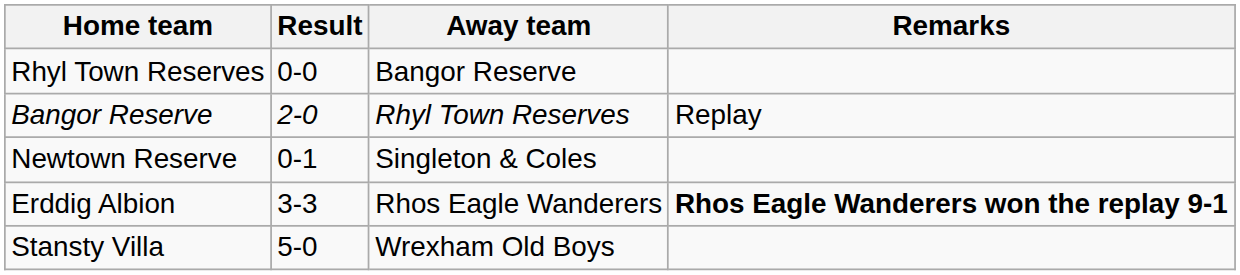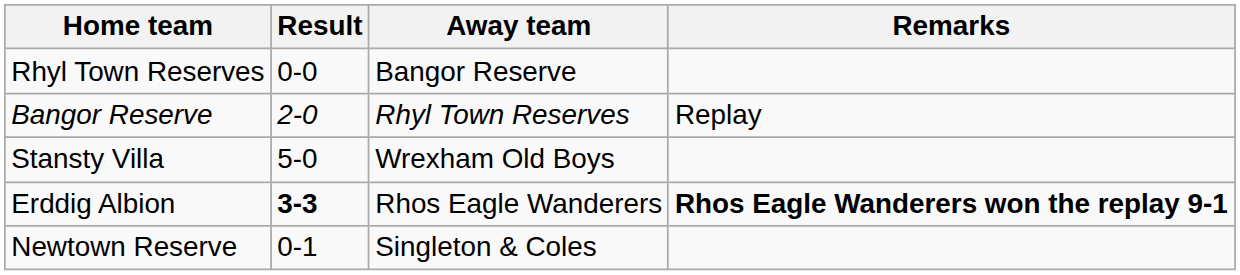rows swapped: Stansty Villa <-> Newtown Reserve
Erddig Albion | Result: normal -> bold
